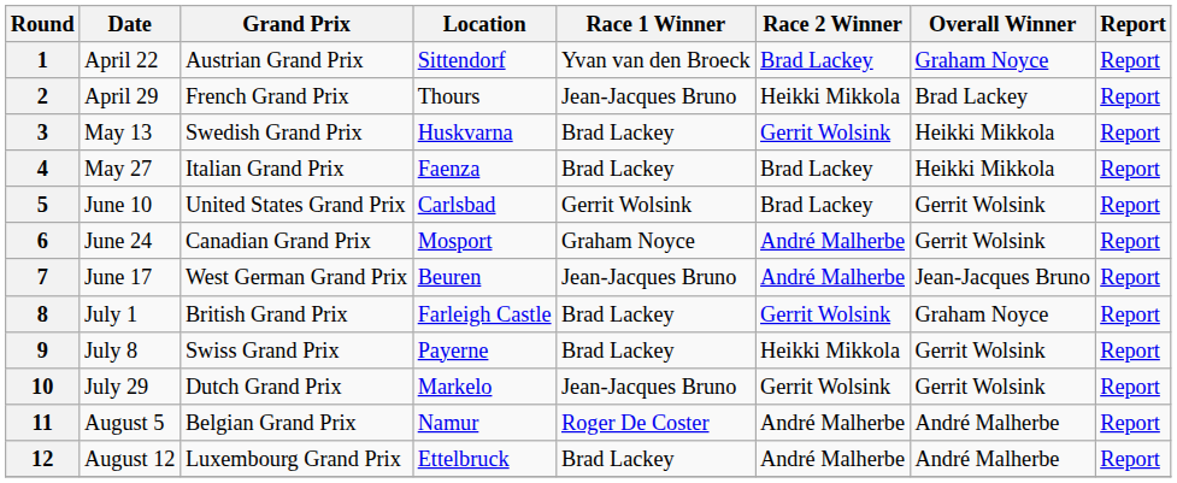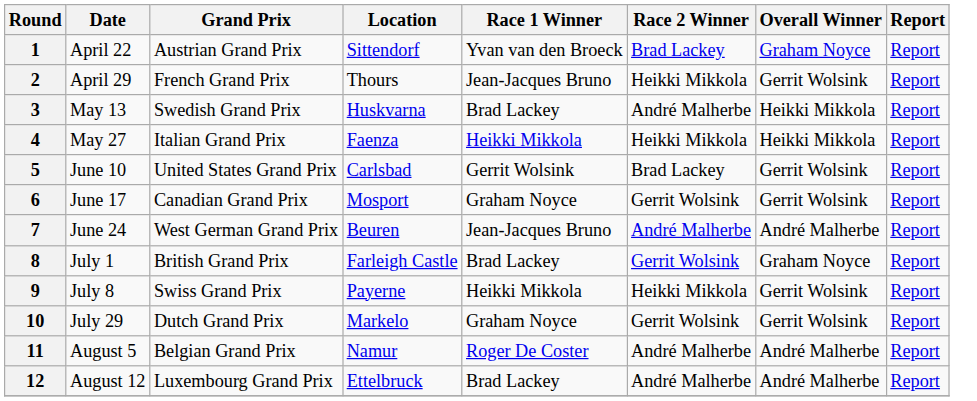2 | Overall Winner: Brad Lackey -> Gerrit Wolsink
3 | Race 2 Winner: Gerrit Wolsink -> André Malherbe
4 | Race 1 Winner: Brad Lackey -> Heikki Mikkola
4 | Race 2 Winner: Brad Lackey -> Heikki Mikkola
6 | Date: June 24 -> June 17
6 | Race 2 Winner: André Malherbe -> Gerrit Wolsink
7 | Date: June 17 -> June 24
7 | Overall Winner: Jean-Jacques Bruno -> André Malherbe
9 | Race 1 Winner: Brad Lackey -> Heikki Mikkola
10 | Race 1 Winner: Jean-Jacques Bruno -> Graham Noyce
